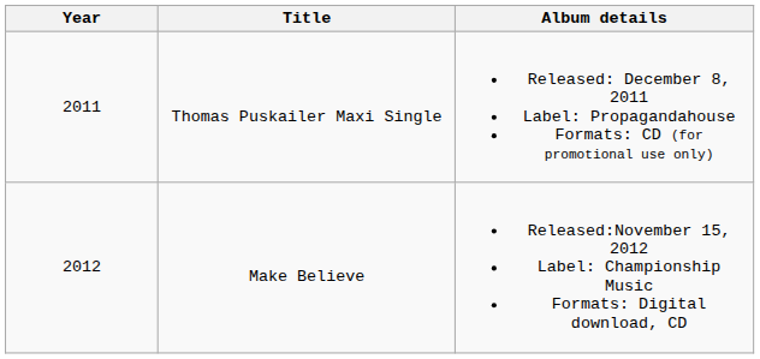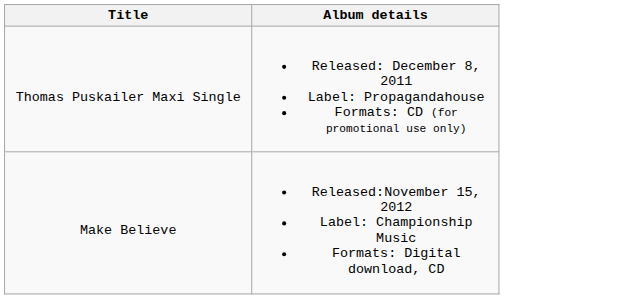- column: Year | 2011 | 2012
